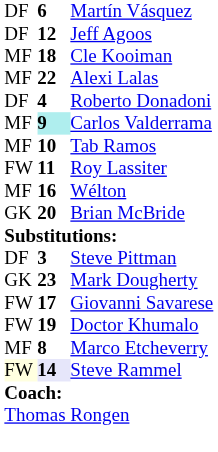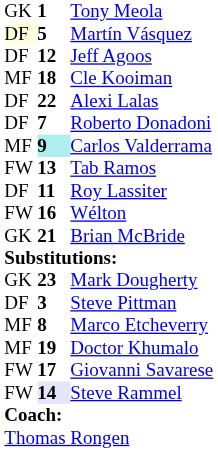+ row: GK | 1 | Tony Meola
Martín Vásquez | column 1: no background -> lightyellow background
Martín Vásquez | column 2: 6 -> 5
Alexi Lalas | column 1: MF -> DF
Roberto Donadoni | column 2: 4 -> 7
Tab Ramos | column 1: MF -> FW
Tab Ramos | column 2: 10 -> 13
Roy Lassiter | column 1: FW -> DF
Wélton | column 1: MF -> FW
Brian McBride | column 2: 20 -> 21
rows swapped: Mark Dougherty <-> Steve Pittman
rows swapped: Marco Etcheverry <-> Giovanni Savarese
Doctor Khumalo | column 1: FW -> MF
Steve Rammel | column 1: lightyellow background -> no background
